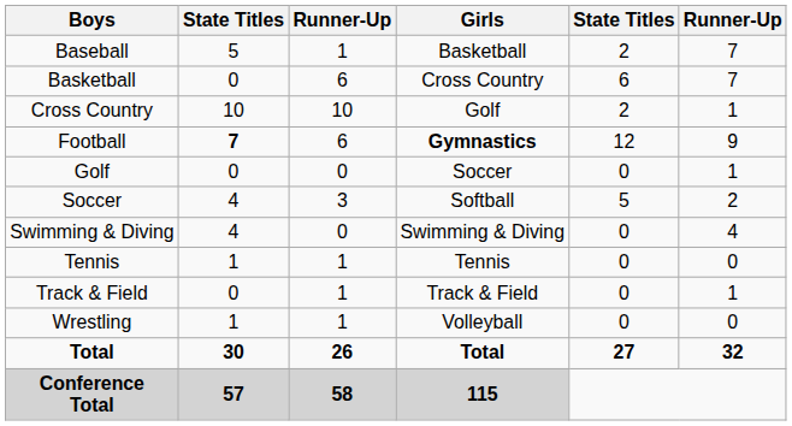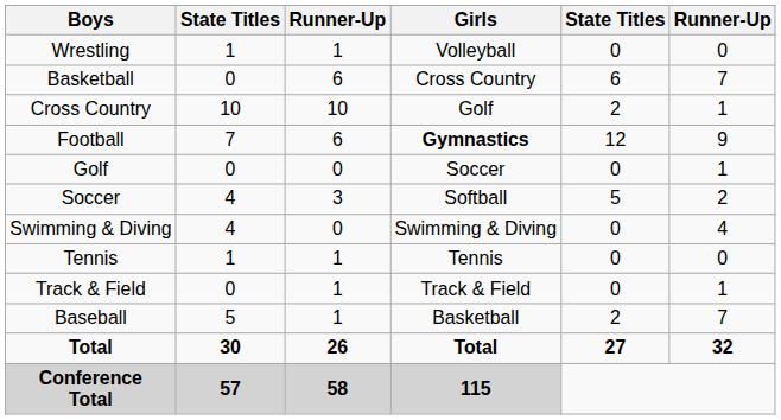rows swapped: Baseball <-> Wrestling
Football | column 2: bold -> normal
